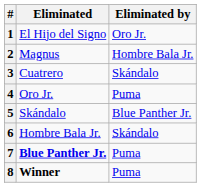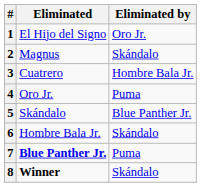2 | Eliminated by: Hombre Bala Jr. -> Skándalo
3 | Eliminated by: Skándalo -> Hombre Bala Jr.
8 | Eliminated by: Puma -> Skándalo
